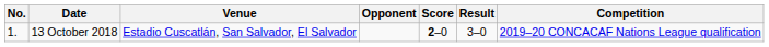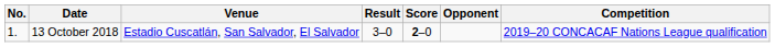columns swapped: Opponent <-> Result
